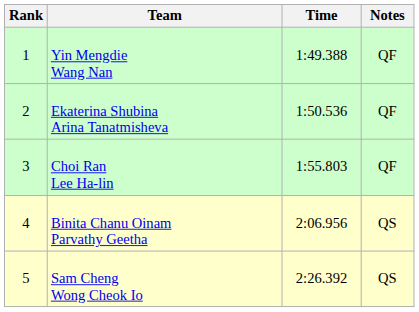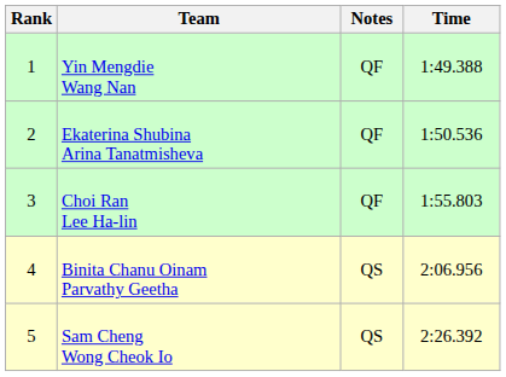columns swapped: Time <-> Notes
